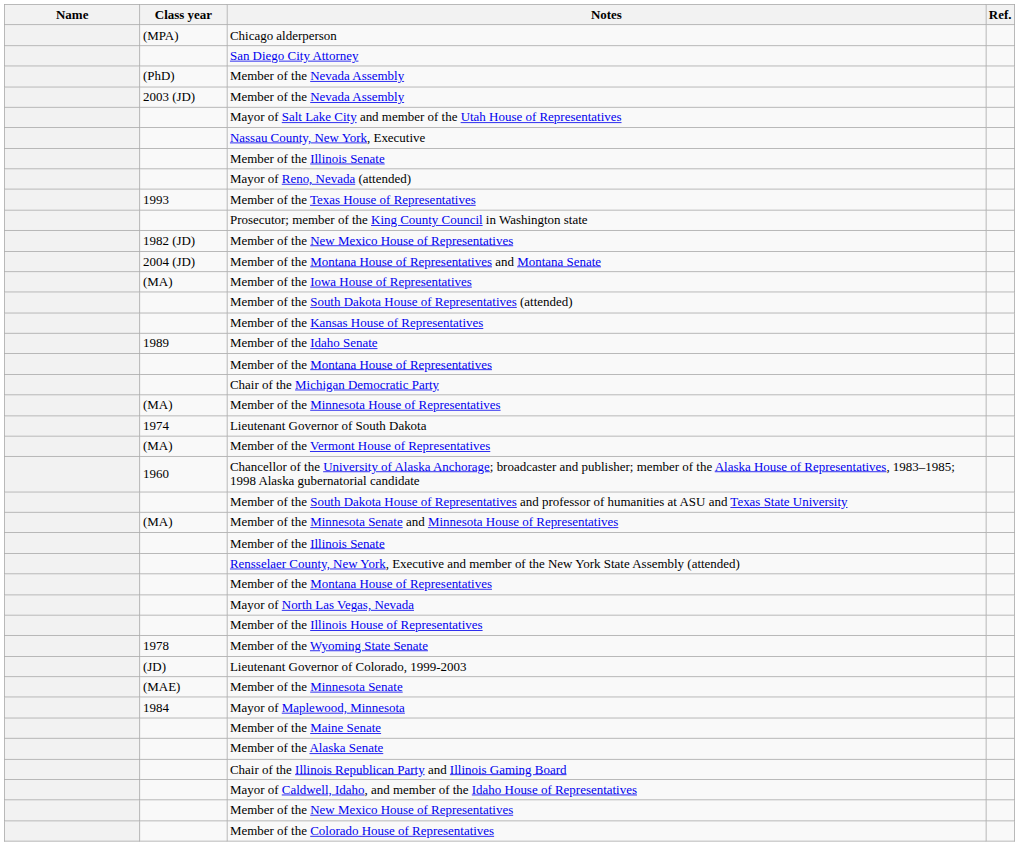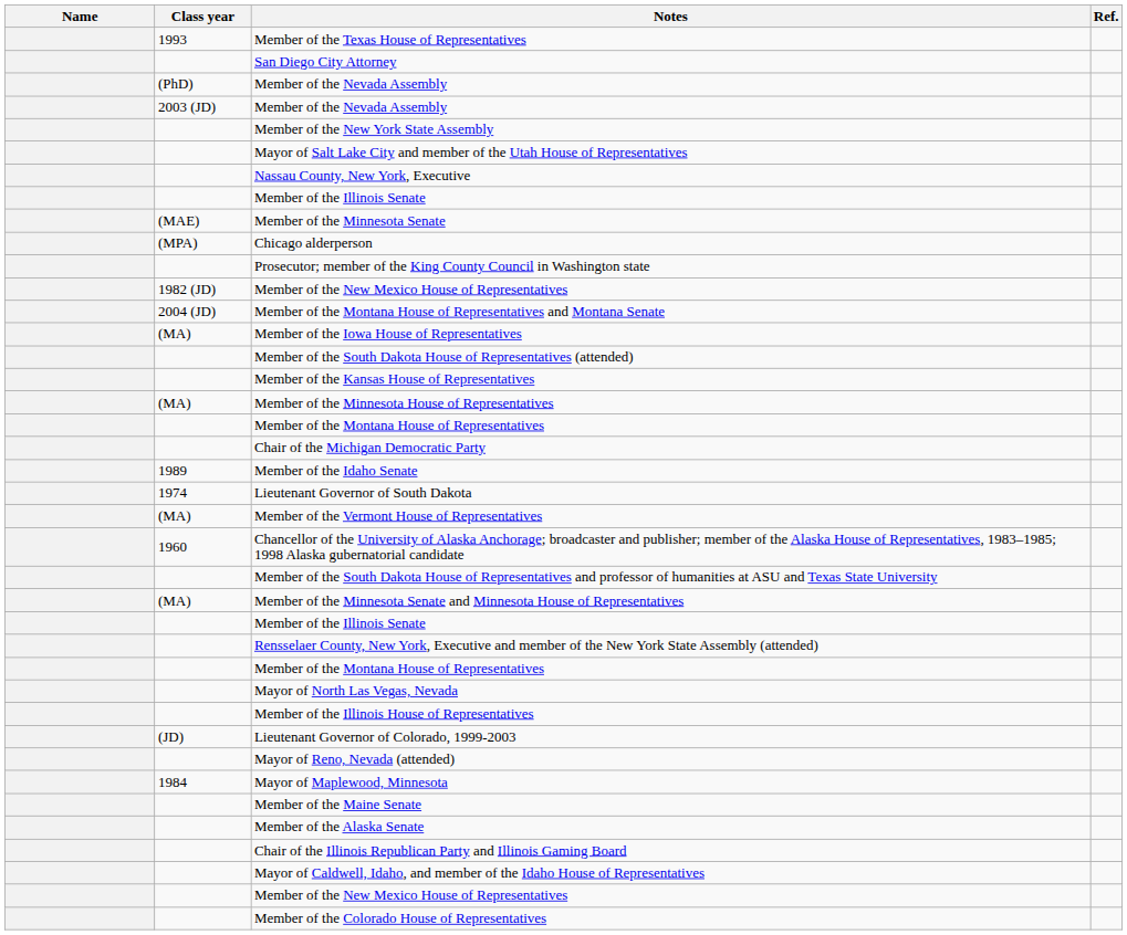rows swapped: Chicago alderperson <-> Member of the Texas House of Representatives
+ row: Member of the New York State Assembly
rows swapped: Member of the Minnesota Senate <-> Mayor of Reno, Nevada (attended)
rows swapped: Member of the Idaho Senate <-> Member of the Minnesota House of Representatives
- row: 1978 | Member of the Wyoming State Senate
